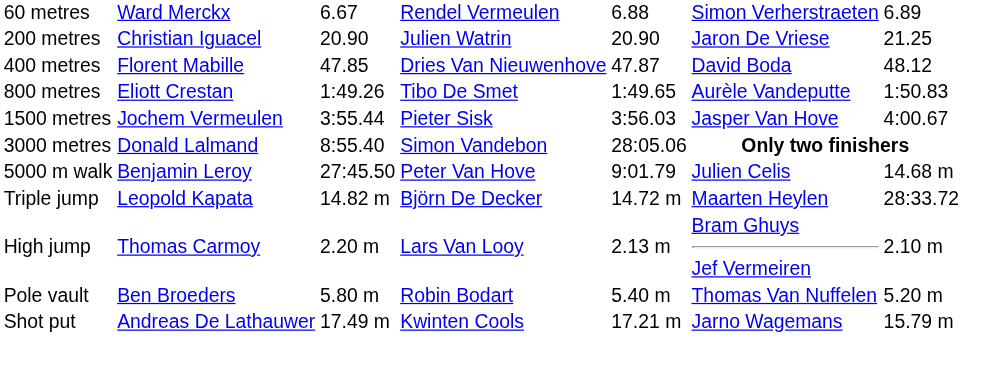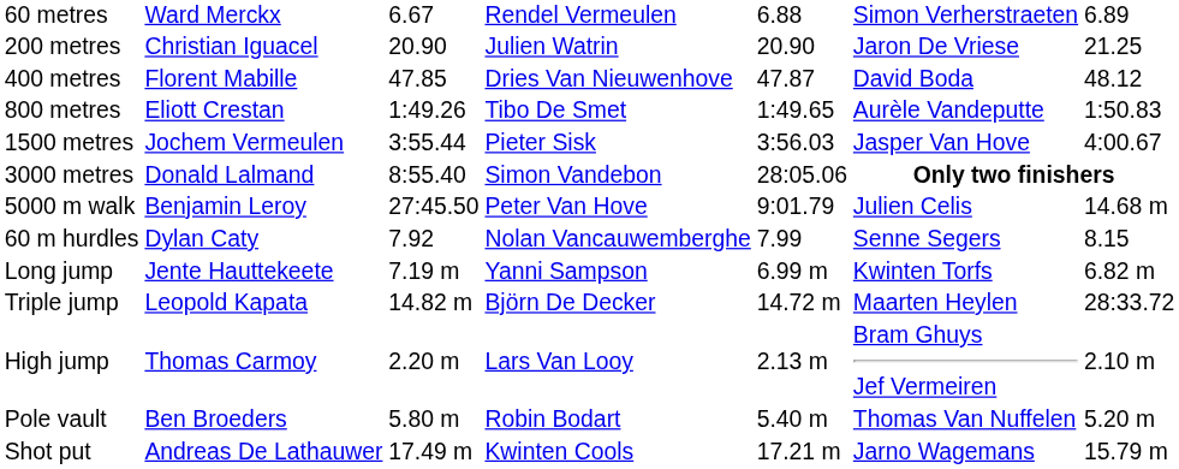+ row: 60 m hurdles | Dylan Caty | 7.92 | Nolan Vancauwemberghe | 7.99 | Senne Segers | 8.15
+ row: Long jump | Jente Hauttekeete | 7.19 m | Yanni Sampson | 6.99 m | Kwinten Torfs | 6.82 m
